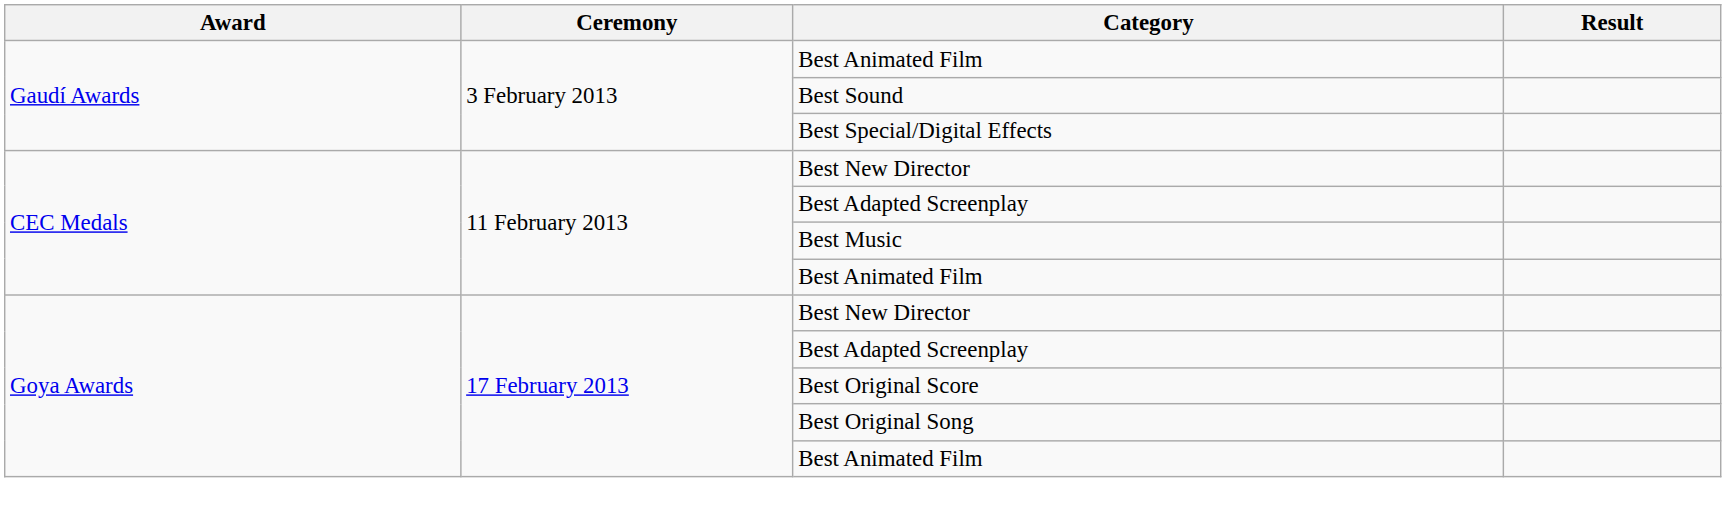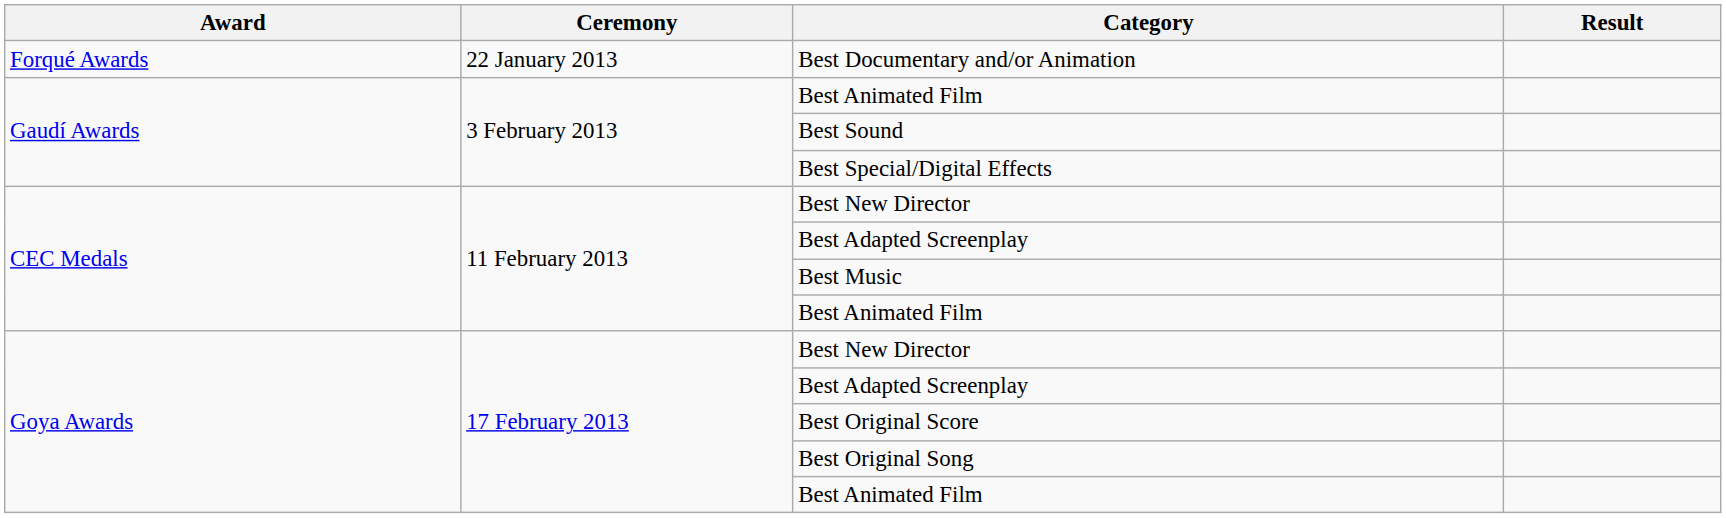+ row: Forqué Awards | 22 January 2013 | Best Documentary and/or Animation
